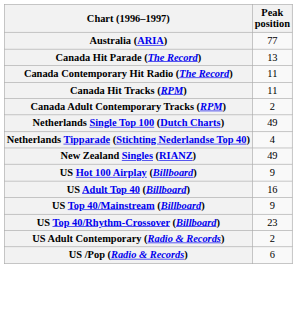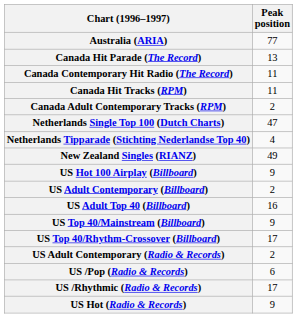Netherlands Single Top 100 (Dutch Charts) | Peak position: 49 -> 47
+ row: US Adult Contemporary (Billboard) | 2
US Top 40/Rhythm-Crossover (Billboard) | Peak position: 23 -> 17
+ row: US /Rhythmic (Radio & Records) | 17
+ row: US Hot (Radio & Records) | 9
